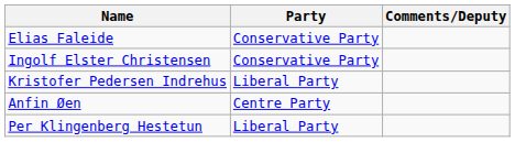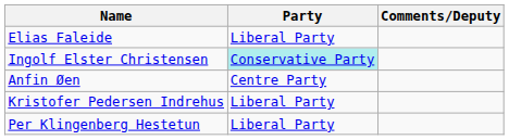Elias Faleide | Party: Conservative Party -> Liberal Party
Ingolf Elster Christensen | Party: no background -> paleturquoise background
rows swapped: Anfin Øen <-> Kristofer Pedersen Indrehus
